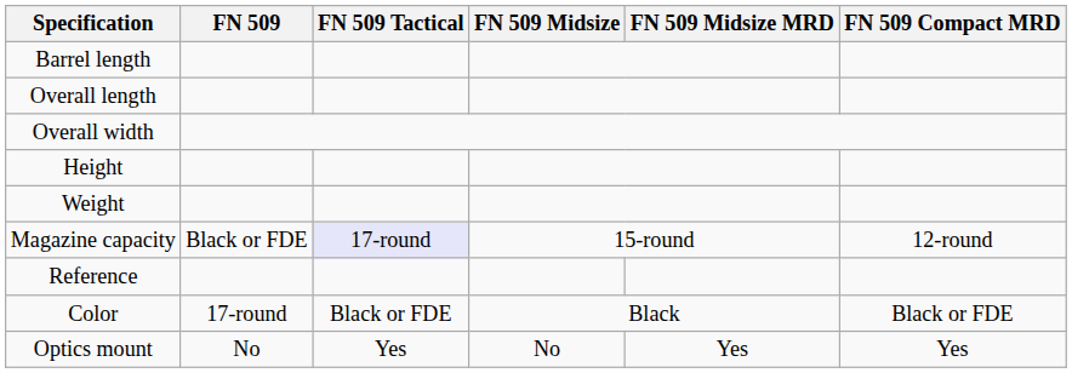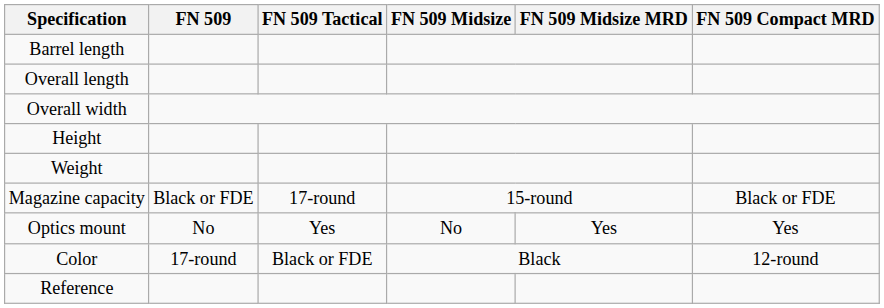Magazine capacity | FN 509 Tactical: lavender background -> no background
Magazine capacity | FN 509 Compact MRD: 12-round -> Black or FDE
rows swapped: Optics mount <-> Reference
Color | FN 509 Compact MRD: Black or FDE -> 12-round
